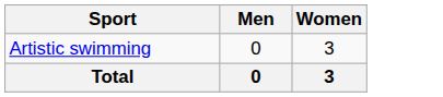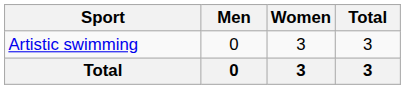+ column: Total | 3 | 3
